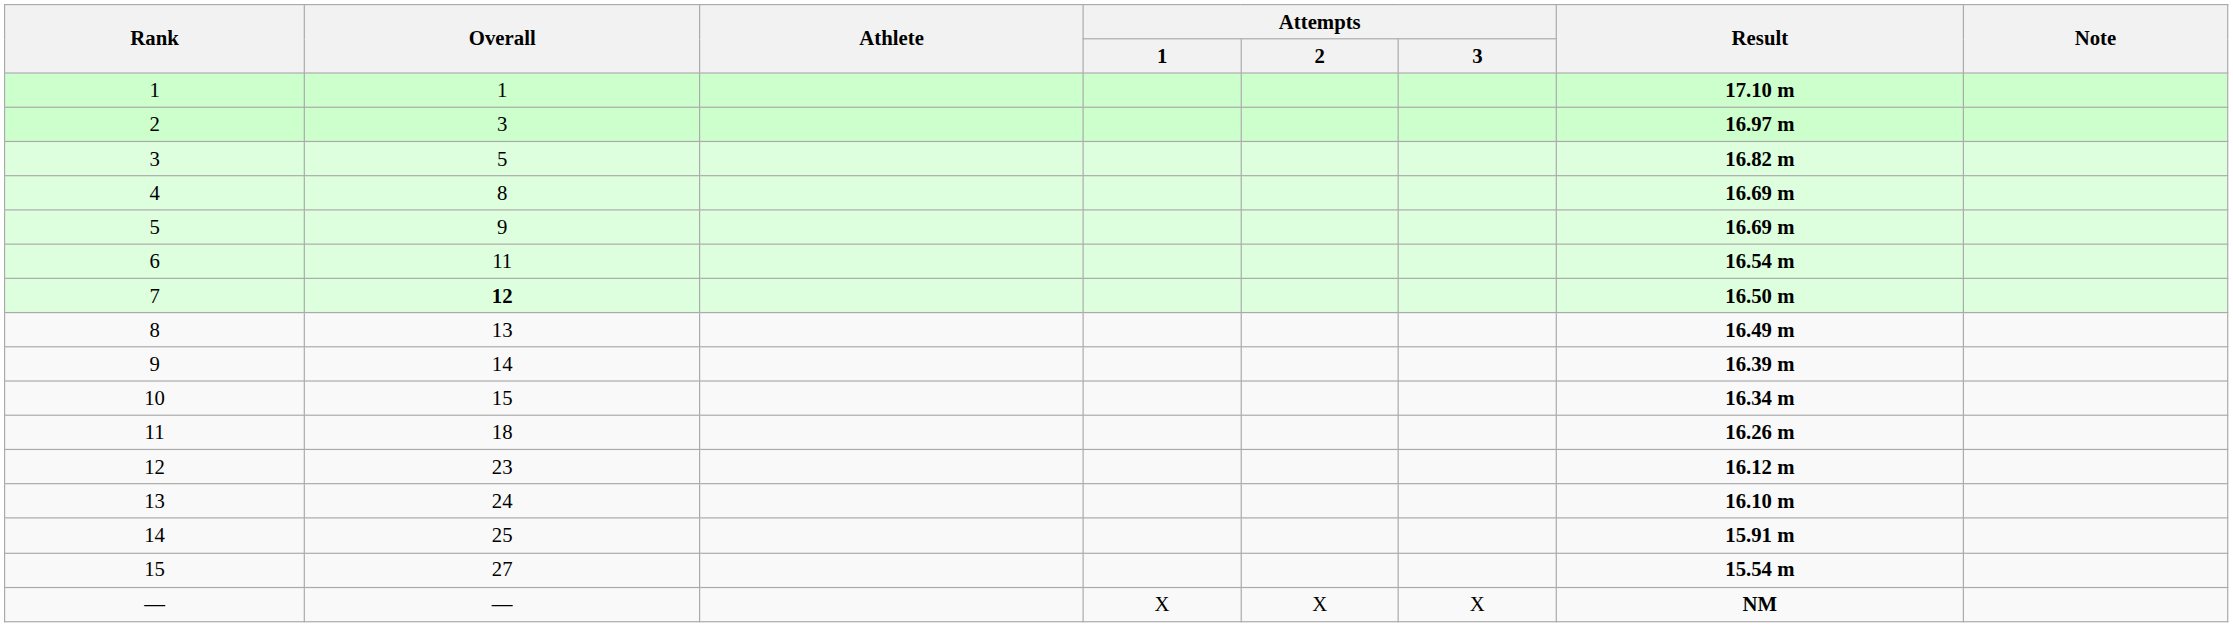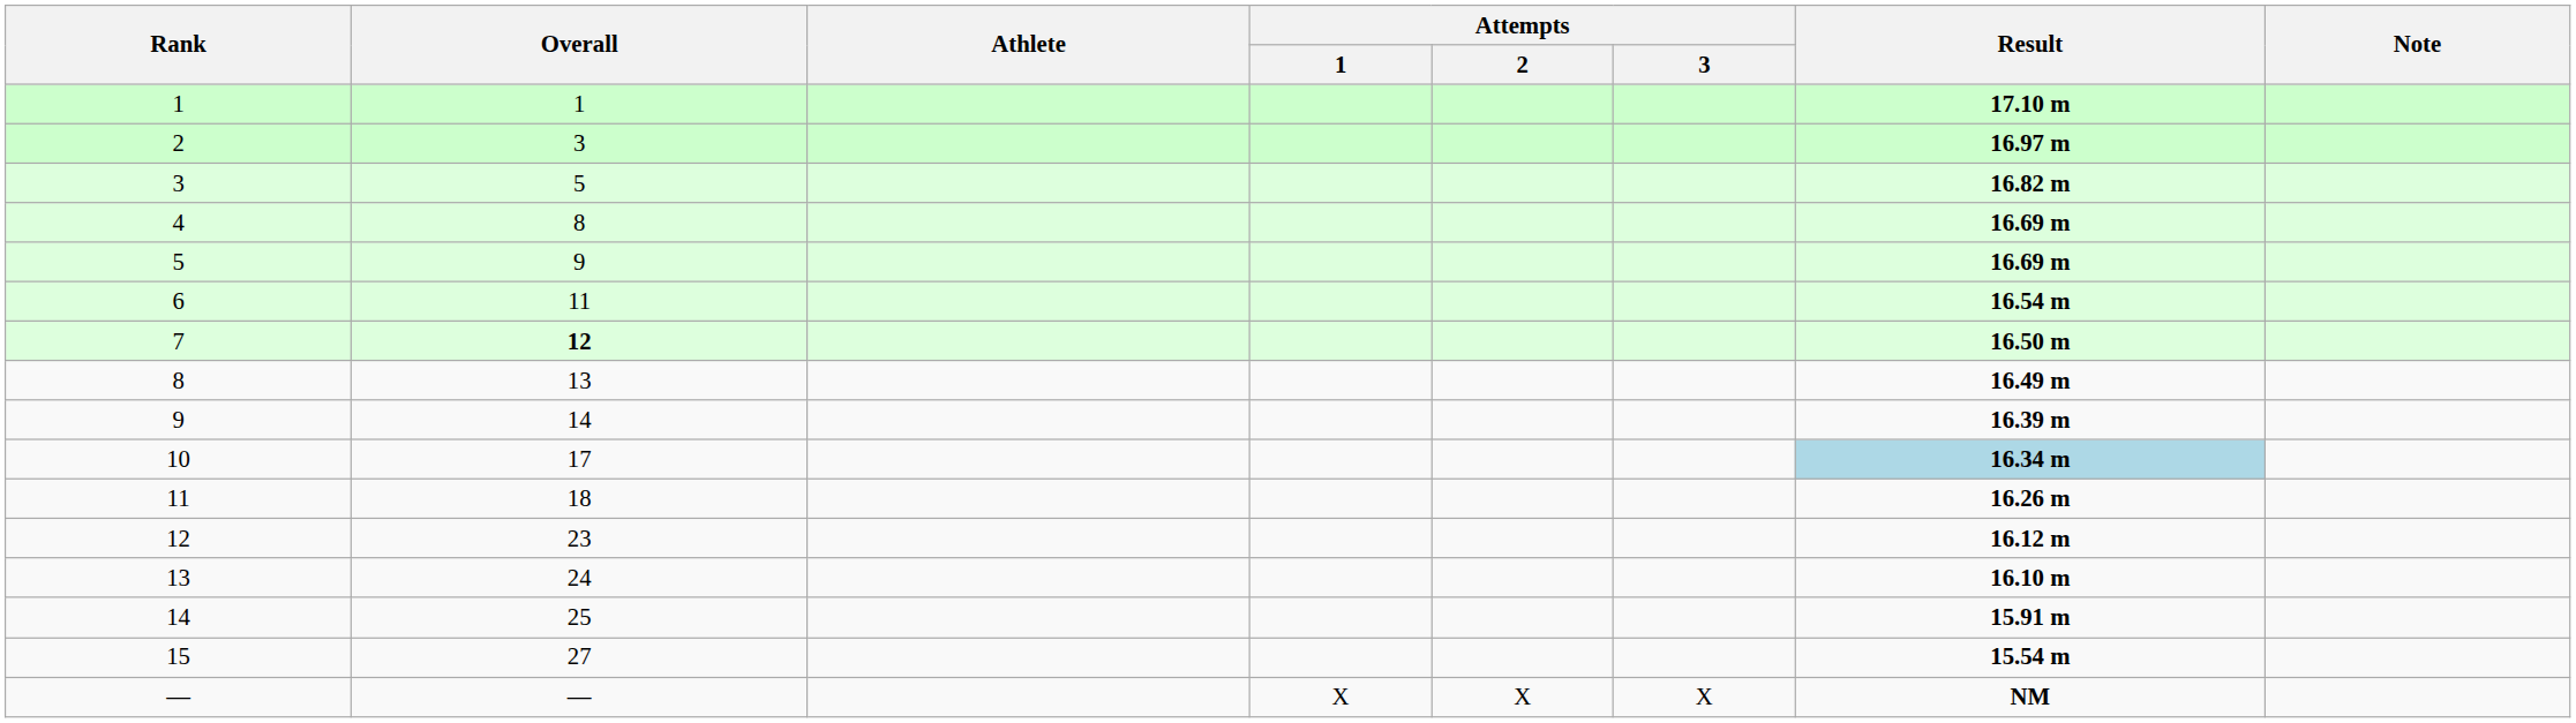10 | Overall: 15 -> 17
10 | Result: no background -> lightblue background
